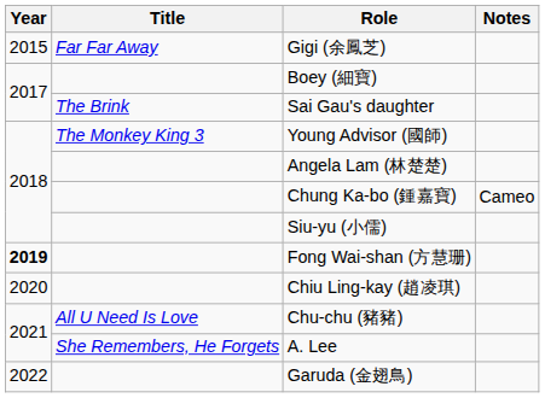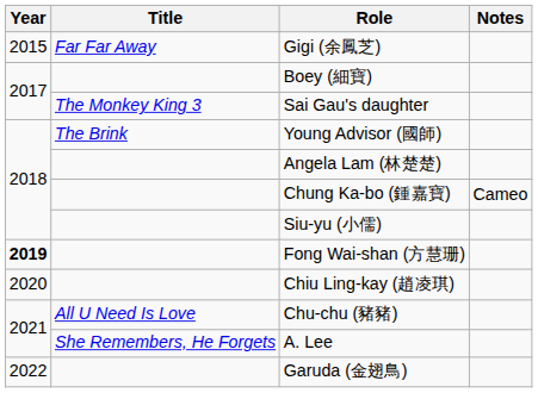Sai Gau's daughter | Title: The Brink -> The Monkey King 3
Young Advisor (國師) | Title: The Monkey King 3 -> The Brink
